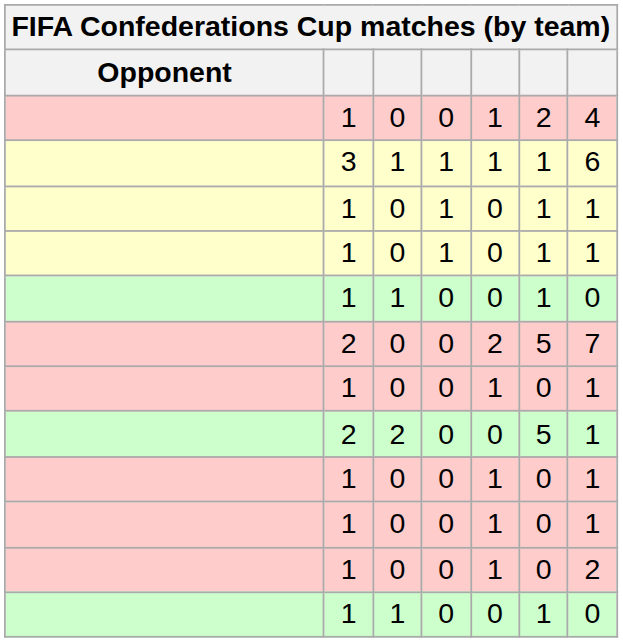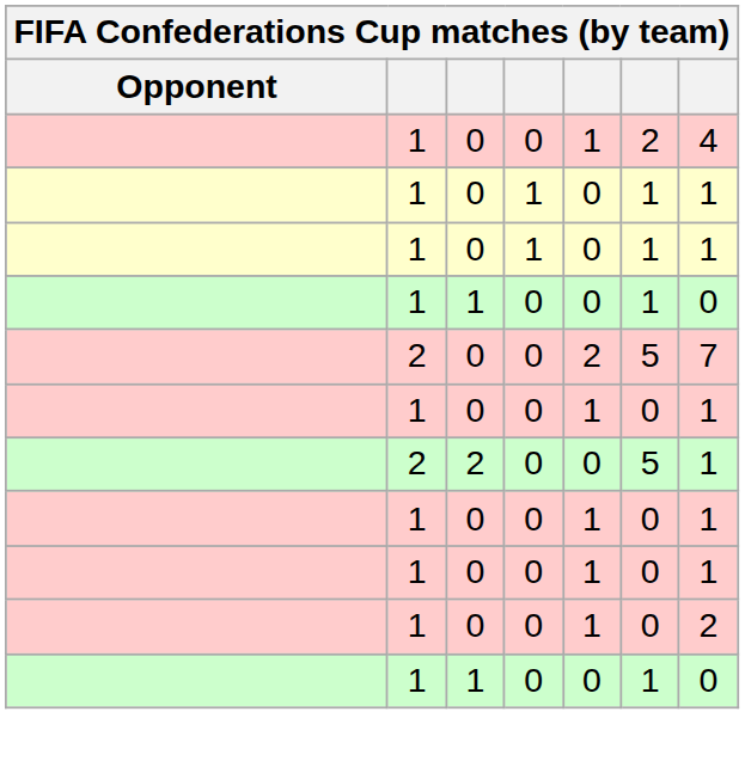- row: 3 | 1 | 1 | 1 | 1 | 6
